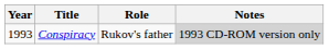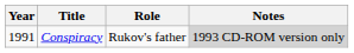Conspiracy | Year: 1993 -> 1991
